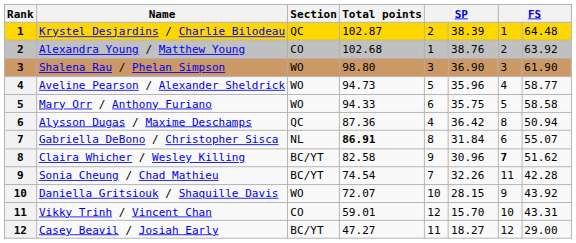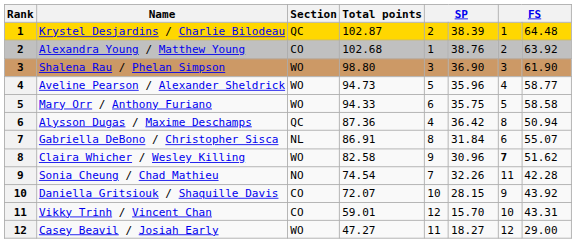Gabriella DeBono / Christopher Sisca | Total points: bold -> normal
Claira Whicher / Wesley Killing | Section: BC/YT -> WO
Sonia Cheung / Chad Mathieu | Section: BC/YT -> NO
Daniella Gritsiouk / Shaquille Davis | Section: WO -> CO
Casey Beavil / Josiah Early | Section: BC/YT -> WO
